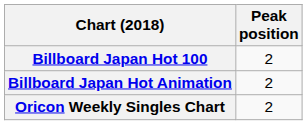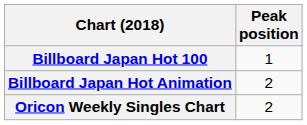Billboard Japan Hot 100 | Peak position: 2 -> 1
